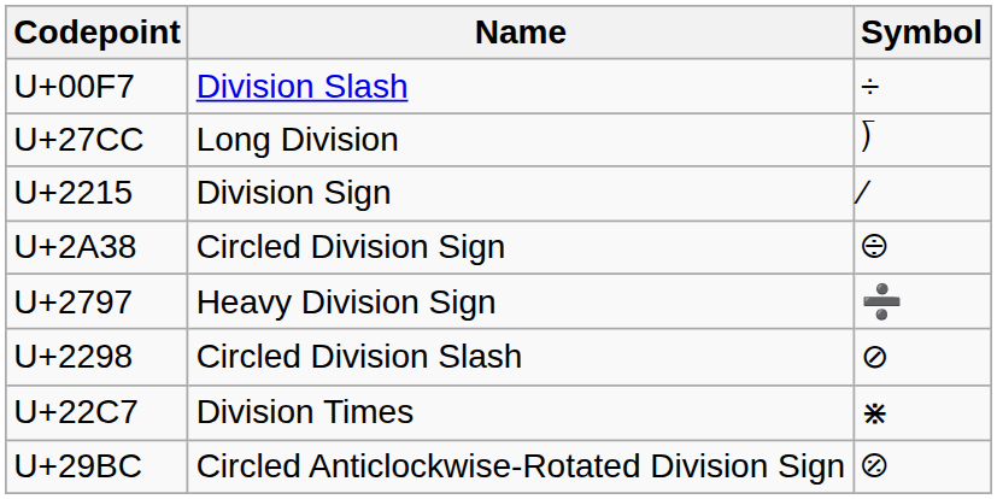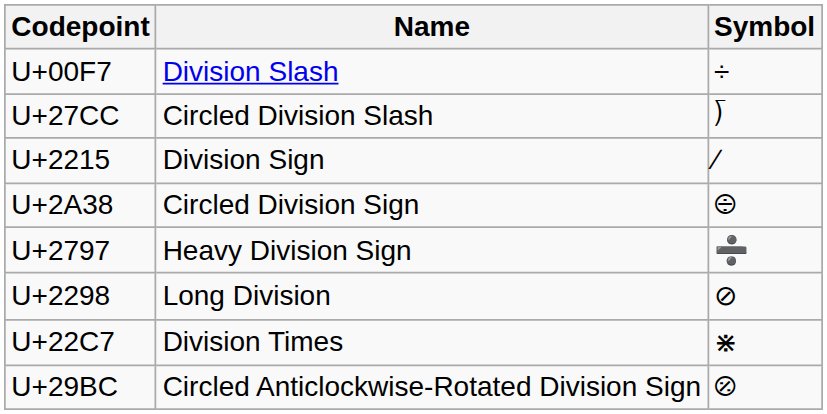U+27CC | Name: Long Division -> Circled Division Slash
U+2298 | Name: Circled Division Slash -> Long Division
